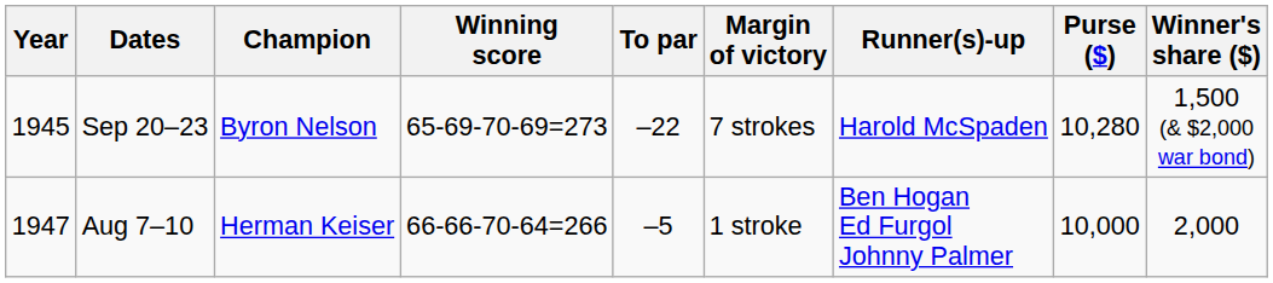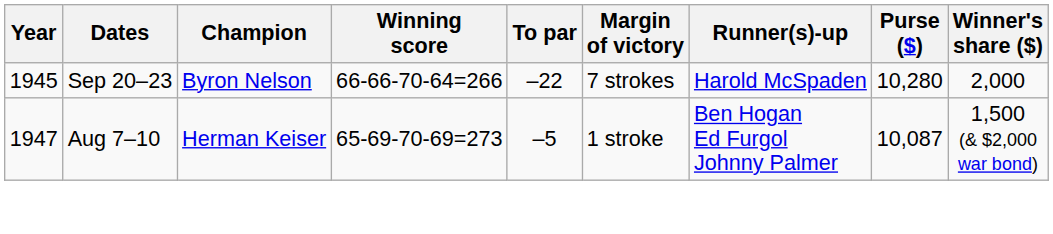Sep 20–23 | Winning score: 65-69-70-69=273 -> 66-66-70-64=266
Sep 20–23 | Winner's share ($): 1,500 (& $2,000 war bond) -> 2,000
Aug 7–10 | Winning score: 66-66-70-64=266 -> 65-69-70-69=273
Aug 7–10 | Purse ($): 10,000 -> 10,087
Aug 7–10 | Winner's share ($): 2,000 -> 1,500 (& $2,000 war bond)
